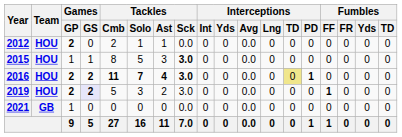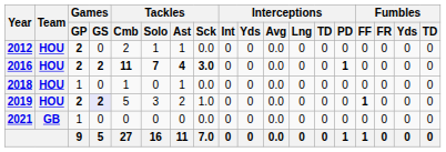- row: 2015 | HOU | 1 | 1 | 8 | 5 | 3 | 3.0 | 0 | 0 | 0.0 | 0 | 0 | 0 | 0 | 0 | 0 | 0
2016 | Interceptions / TD: khaki background -> no background
+ row: 2018 | HOU | 1 | 0 | 1 | 0 | 1 | 0.0 | 0 | 0 | 0.0 | 0 | 0 | 0 | 0 | 0 | 0 | 0
2019 | Tackles / Sck: 3.0 -> 1.0
